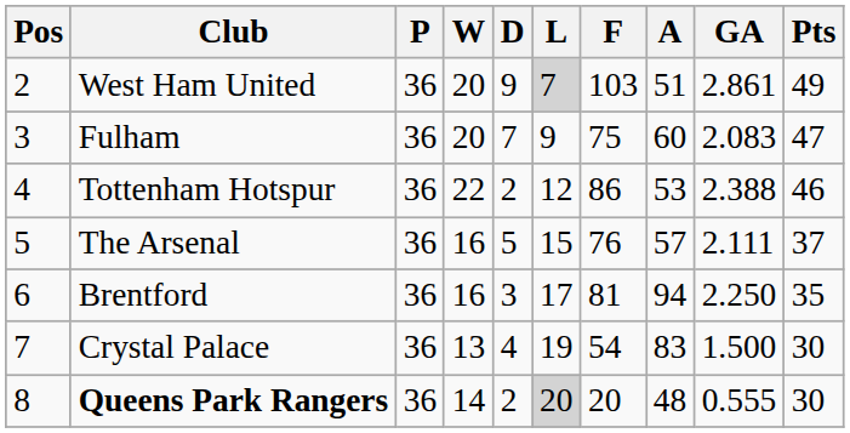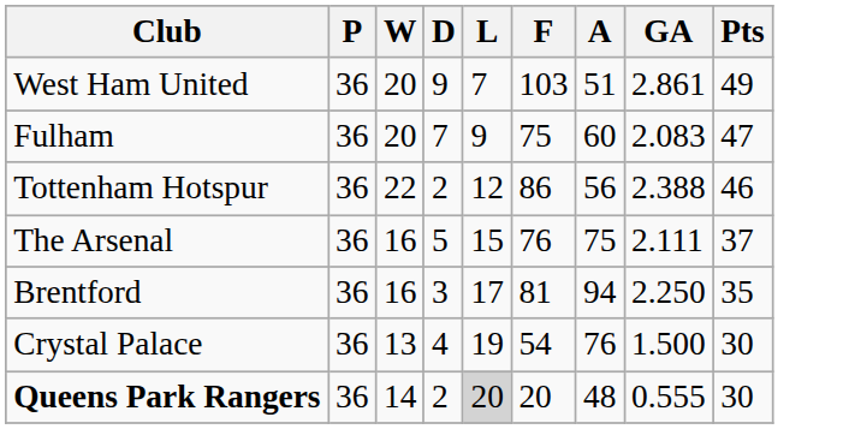- column: Pos | 2 | 3 | 4 | 5 | 6 | 7 | 8
West Ham United | L: lightgrey background -> no background
Tottenham Hotspur | A: 53 -> 56
The Arsenal | A: 57 -> 75
Crystal Palace | A: 83 -> 76
